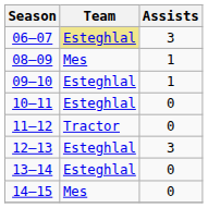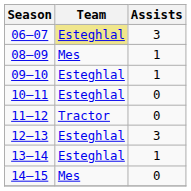13–14 | Assists: 0 -> 1
